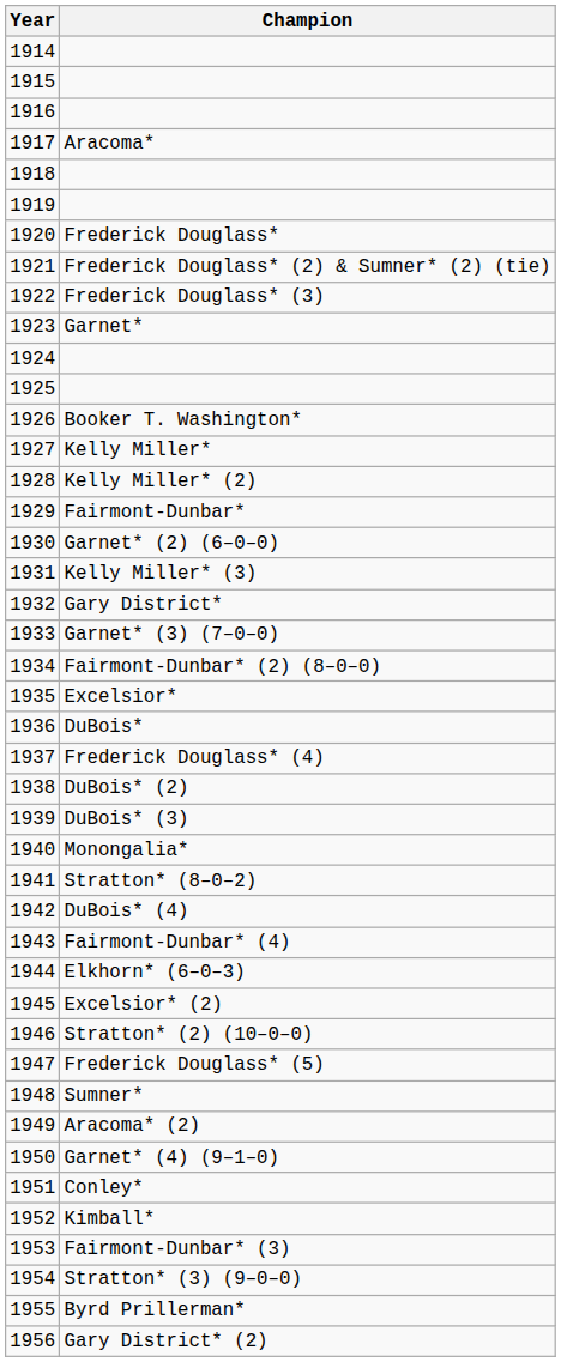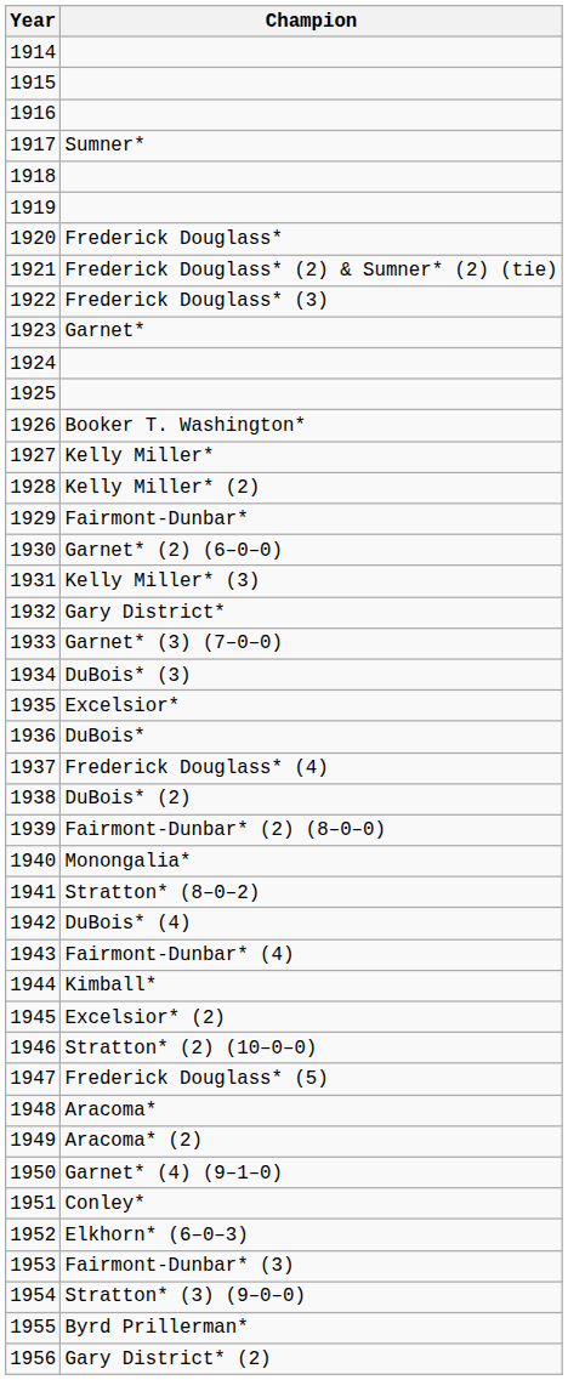1917 | Champion: Aracoma* -> Sumner*
1934 | Champion: Fairmont-Dunbar* (2) (8–0–0) -> DuBois* (3)
1939 | Champion: DuBois* (3) -> Fairmont-Dunbar* (2) (8–0–0)
1944 | Champion: Elkhorn* (6–0–3) -> Kimball*
1948 | Champion: Sumner* -> Aracoma*
1952 | Champion: Kimball* -> Elkhorn* (6–0–3)
